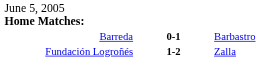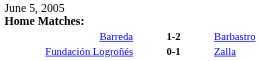Barreda | column 2: 0-1 -> 1-2
Fundación Logroñés | column 2: 1-2 -> 0-1
